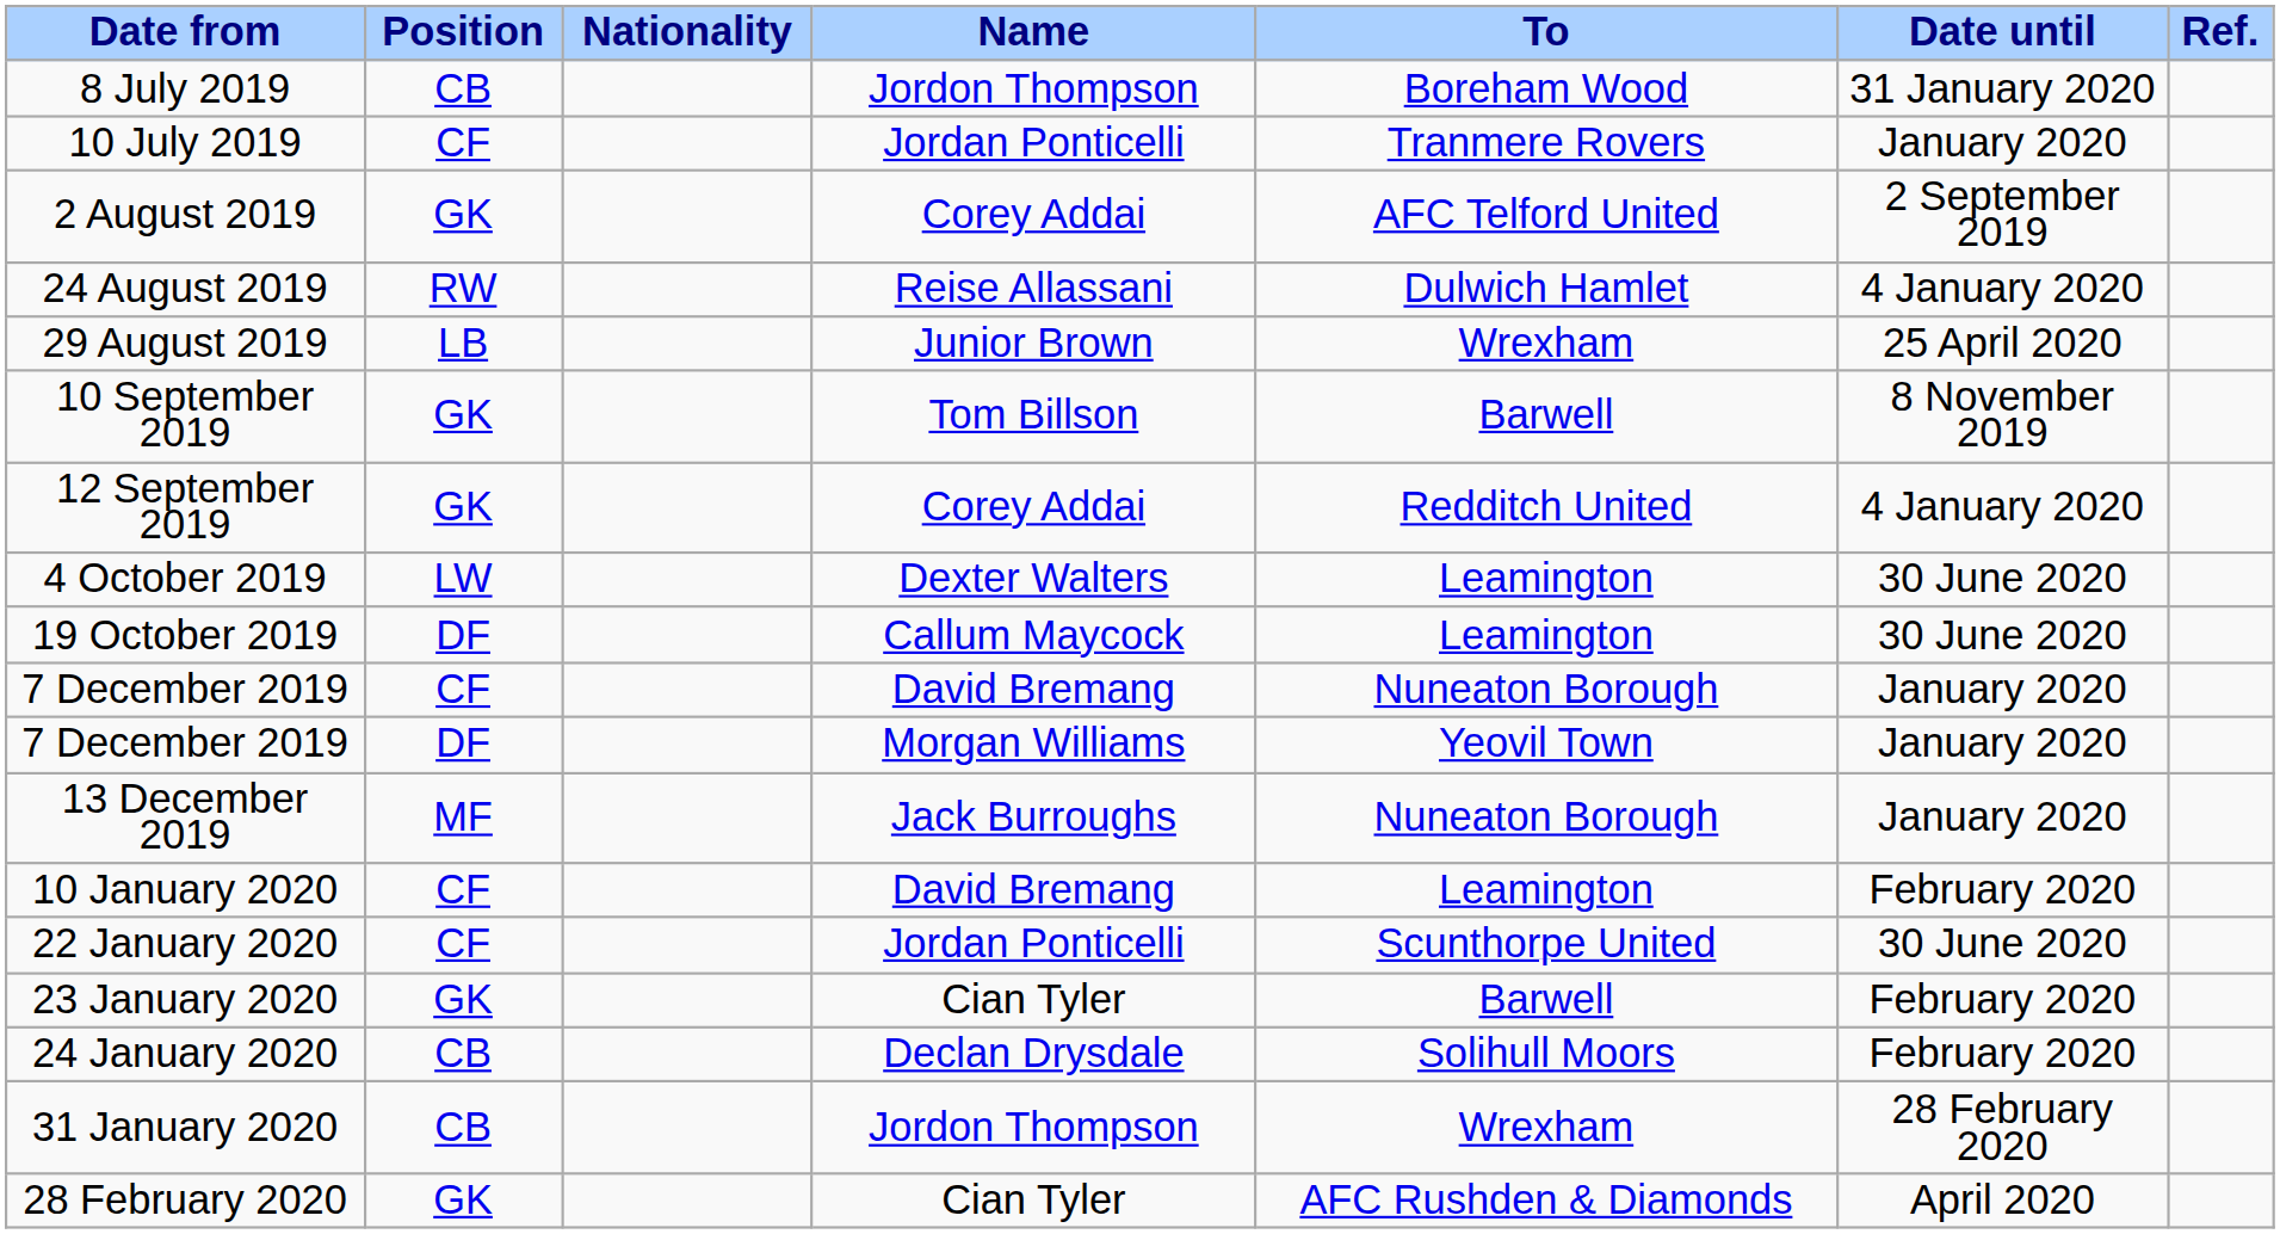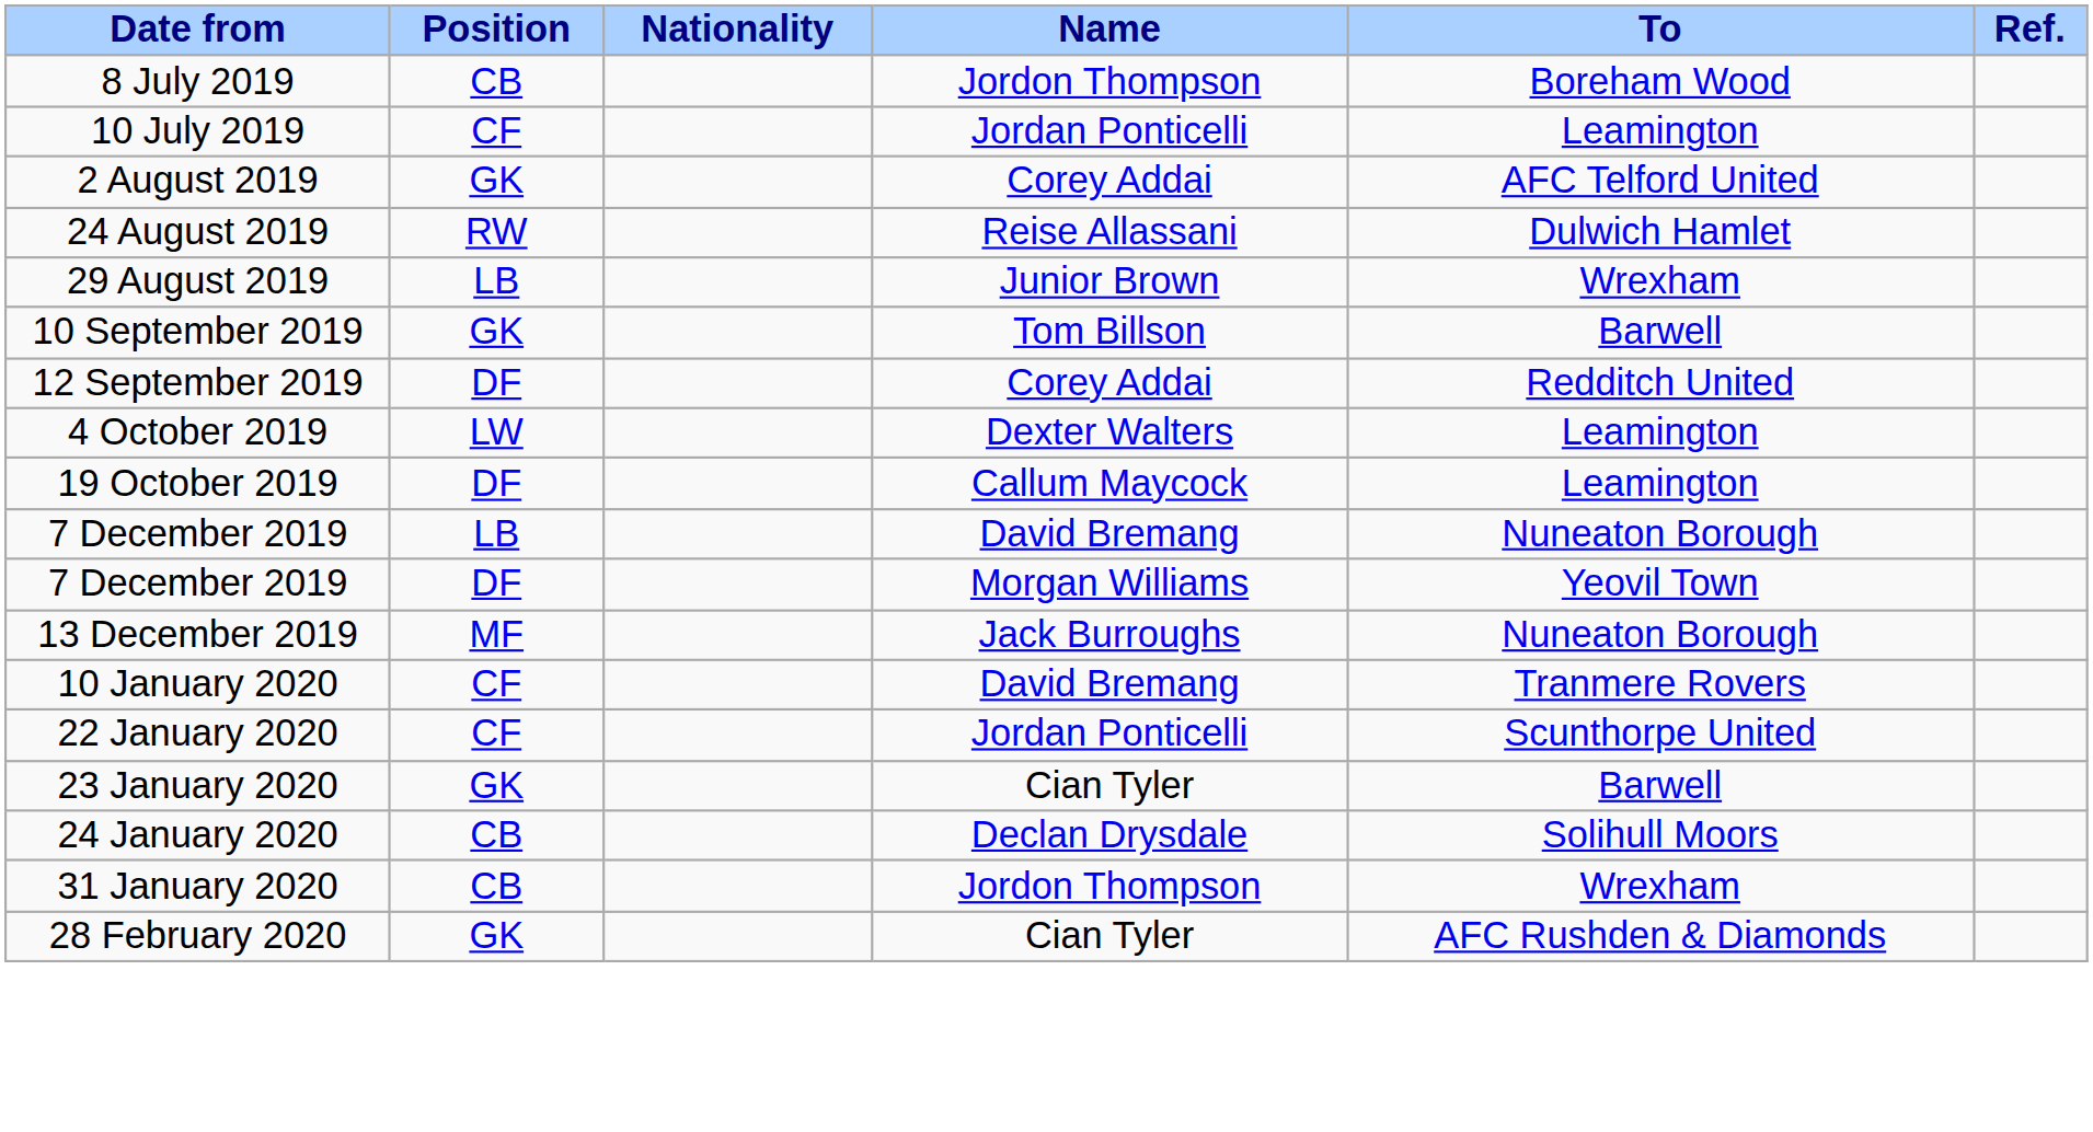- column: Date until | 31 January 2020 | January 2020 | 2 September 2019 | 4 January 2020 | 25 April 2020 | 8 November 2019 | 4 January 2020 | 30 June 2020 | 30 June 2020 | January 2020 | January 2020 | January 2020 | February 2020 | 30 June 2020 | February 2020 | February 2020 | 28 February 2020 | April 2020
10 July 2019 | To: Tranmere Rovers -> Leamington
12 September 2019 | Position: GK -> DF
7 December 2019 / David Bremang | Position: CF -> LB
10 January 2020 | To: Leamington -> Tranmere Rovers
